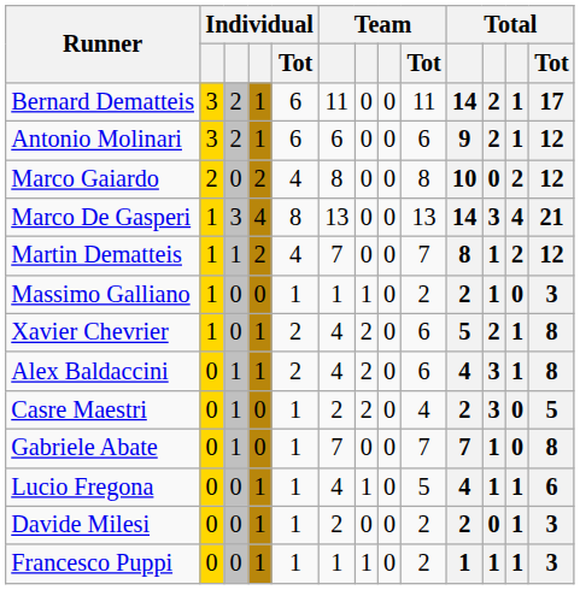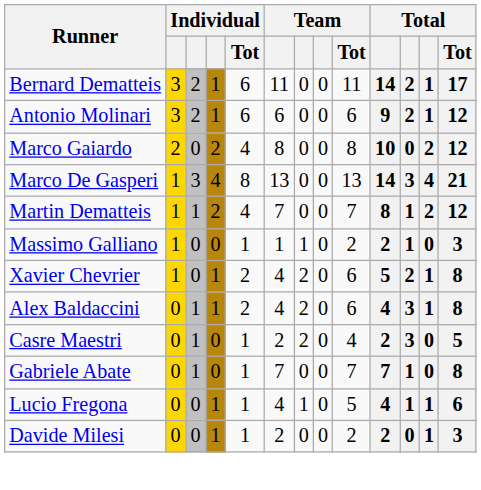- row: Francesco Puppi | 0 | 0 | 1 | 1 | 1 | 1 | 0 | 2 | 1 | 1 | 1 | 3
